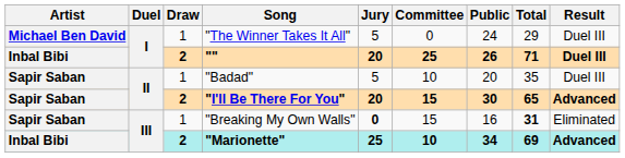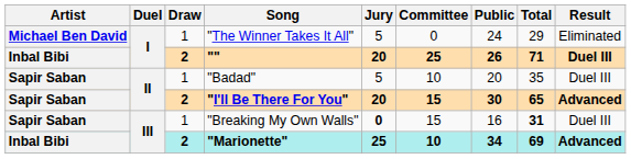"The Winner Takes It All" | Result: Duel III -> Eliminated
"Breaking My Own Walls" | Result: Eliminated -> Duel III
